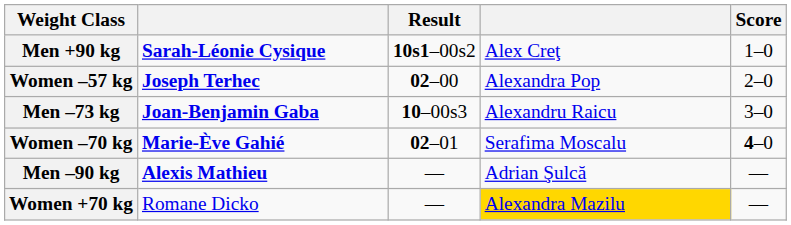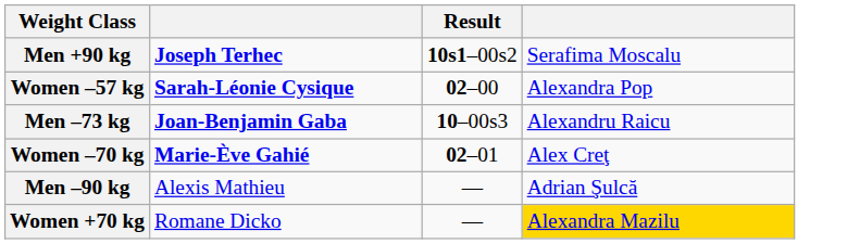- column: Score | 1–0 | 2–0 | 3–0 | 4–0 | — | —
Men +90 kg | column 2: Sarah-Léonie Cysique -> Joseph Terhec
Men +90 kg | column 4: Alex Creţ -> Serafima Moscalu
Women –57 kg | column 2: Joseph Terhec -> Sarah-Léonie Cysique
Women –70 kg | column 4: Serafima Moscalu -> Alex Creţ
Men –90 kg | column 2: bold -> normal
